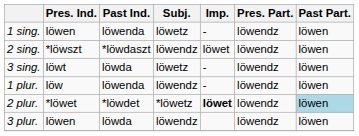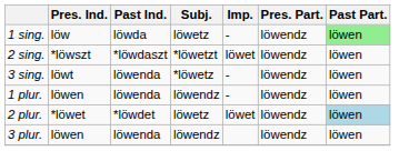1 sing. | Pres. Ind.: löwen -> löw
1 sing. | Past Ind.: löwenda -> löwda
1 sing. | Past Part.: no background -> lightgreen background
2 sing. | Subj.: löwendz -> *löwetzt
3 sing. | Past Ind.: löwda -> löwenda
3 sing. | Subj.: löwetz -> *löwetz
1 plur. | Pres. Ind.: löw -> löwen
2 plur. | Subj.: *löwetz -> löwetz
2 plur. | Imp.: bold -> normal
3 plur. | Past Ind.: löwda -> löwenda
